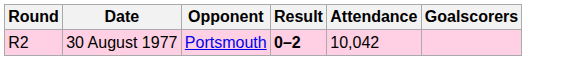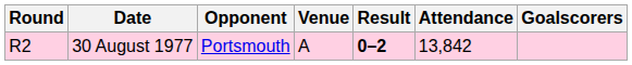+ column: Venue | A
30 August 1977 | Attendance: 10,042 -> 13,842
